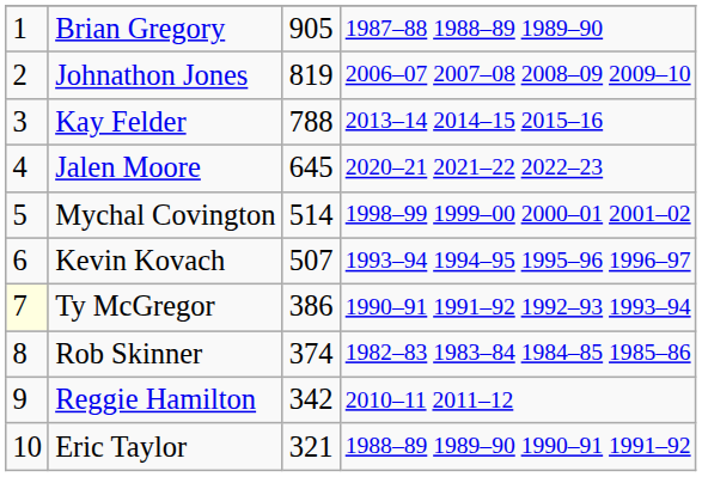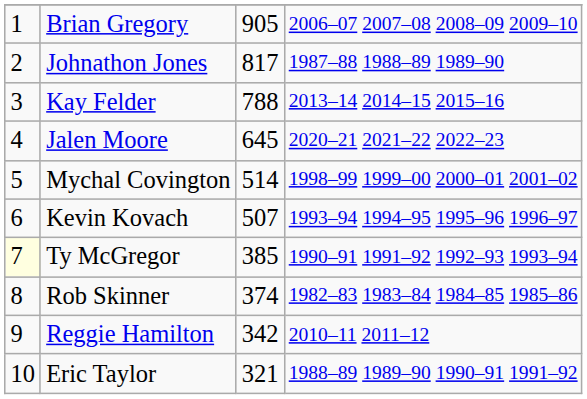Brian Gregory | column 4: 1987–88 1988–89 1989–90 -> 2006–07 2007–08 2008–09 2009–10
Johnathon Jones | column 3: 819 -> 817
Johnathon Jones | column 4: 2006–07 2007–08 2008–09 2009–10 -> 1987–88 1988–89 1989–90
Ty McGregor | column 3: 386 -> 385
